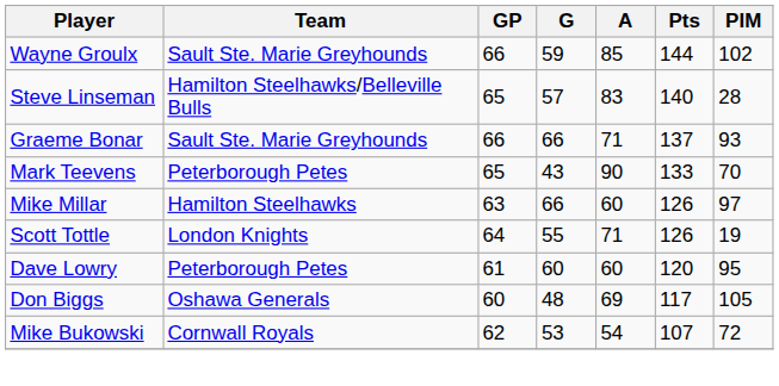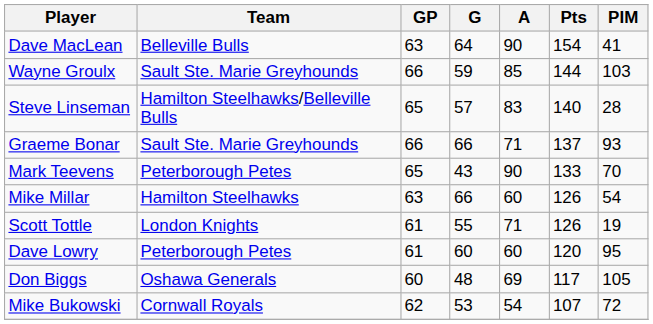+ row: Dave MacLean | Belleville Bulls | 63 | 64 | 90 | 154 | 41
Wayne Groulx | PIM: 102 -> 103
Mike Millar | PIM: 97 -> 54
Scott Tottle | GP: 64 -> 61
